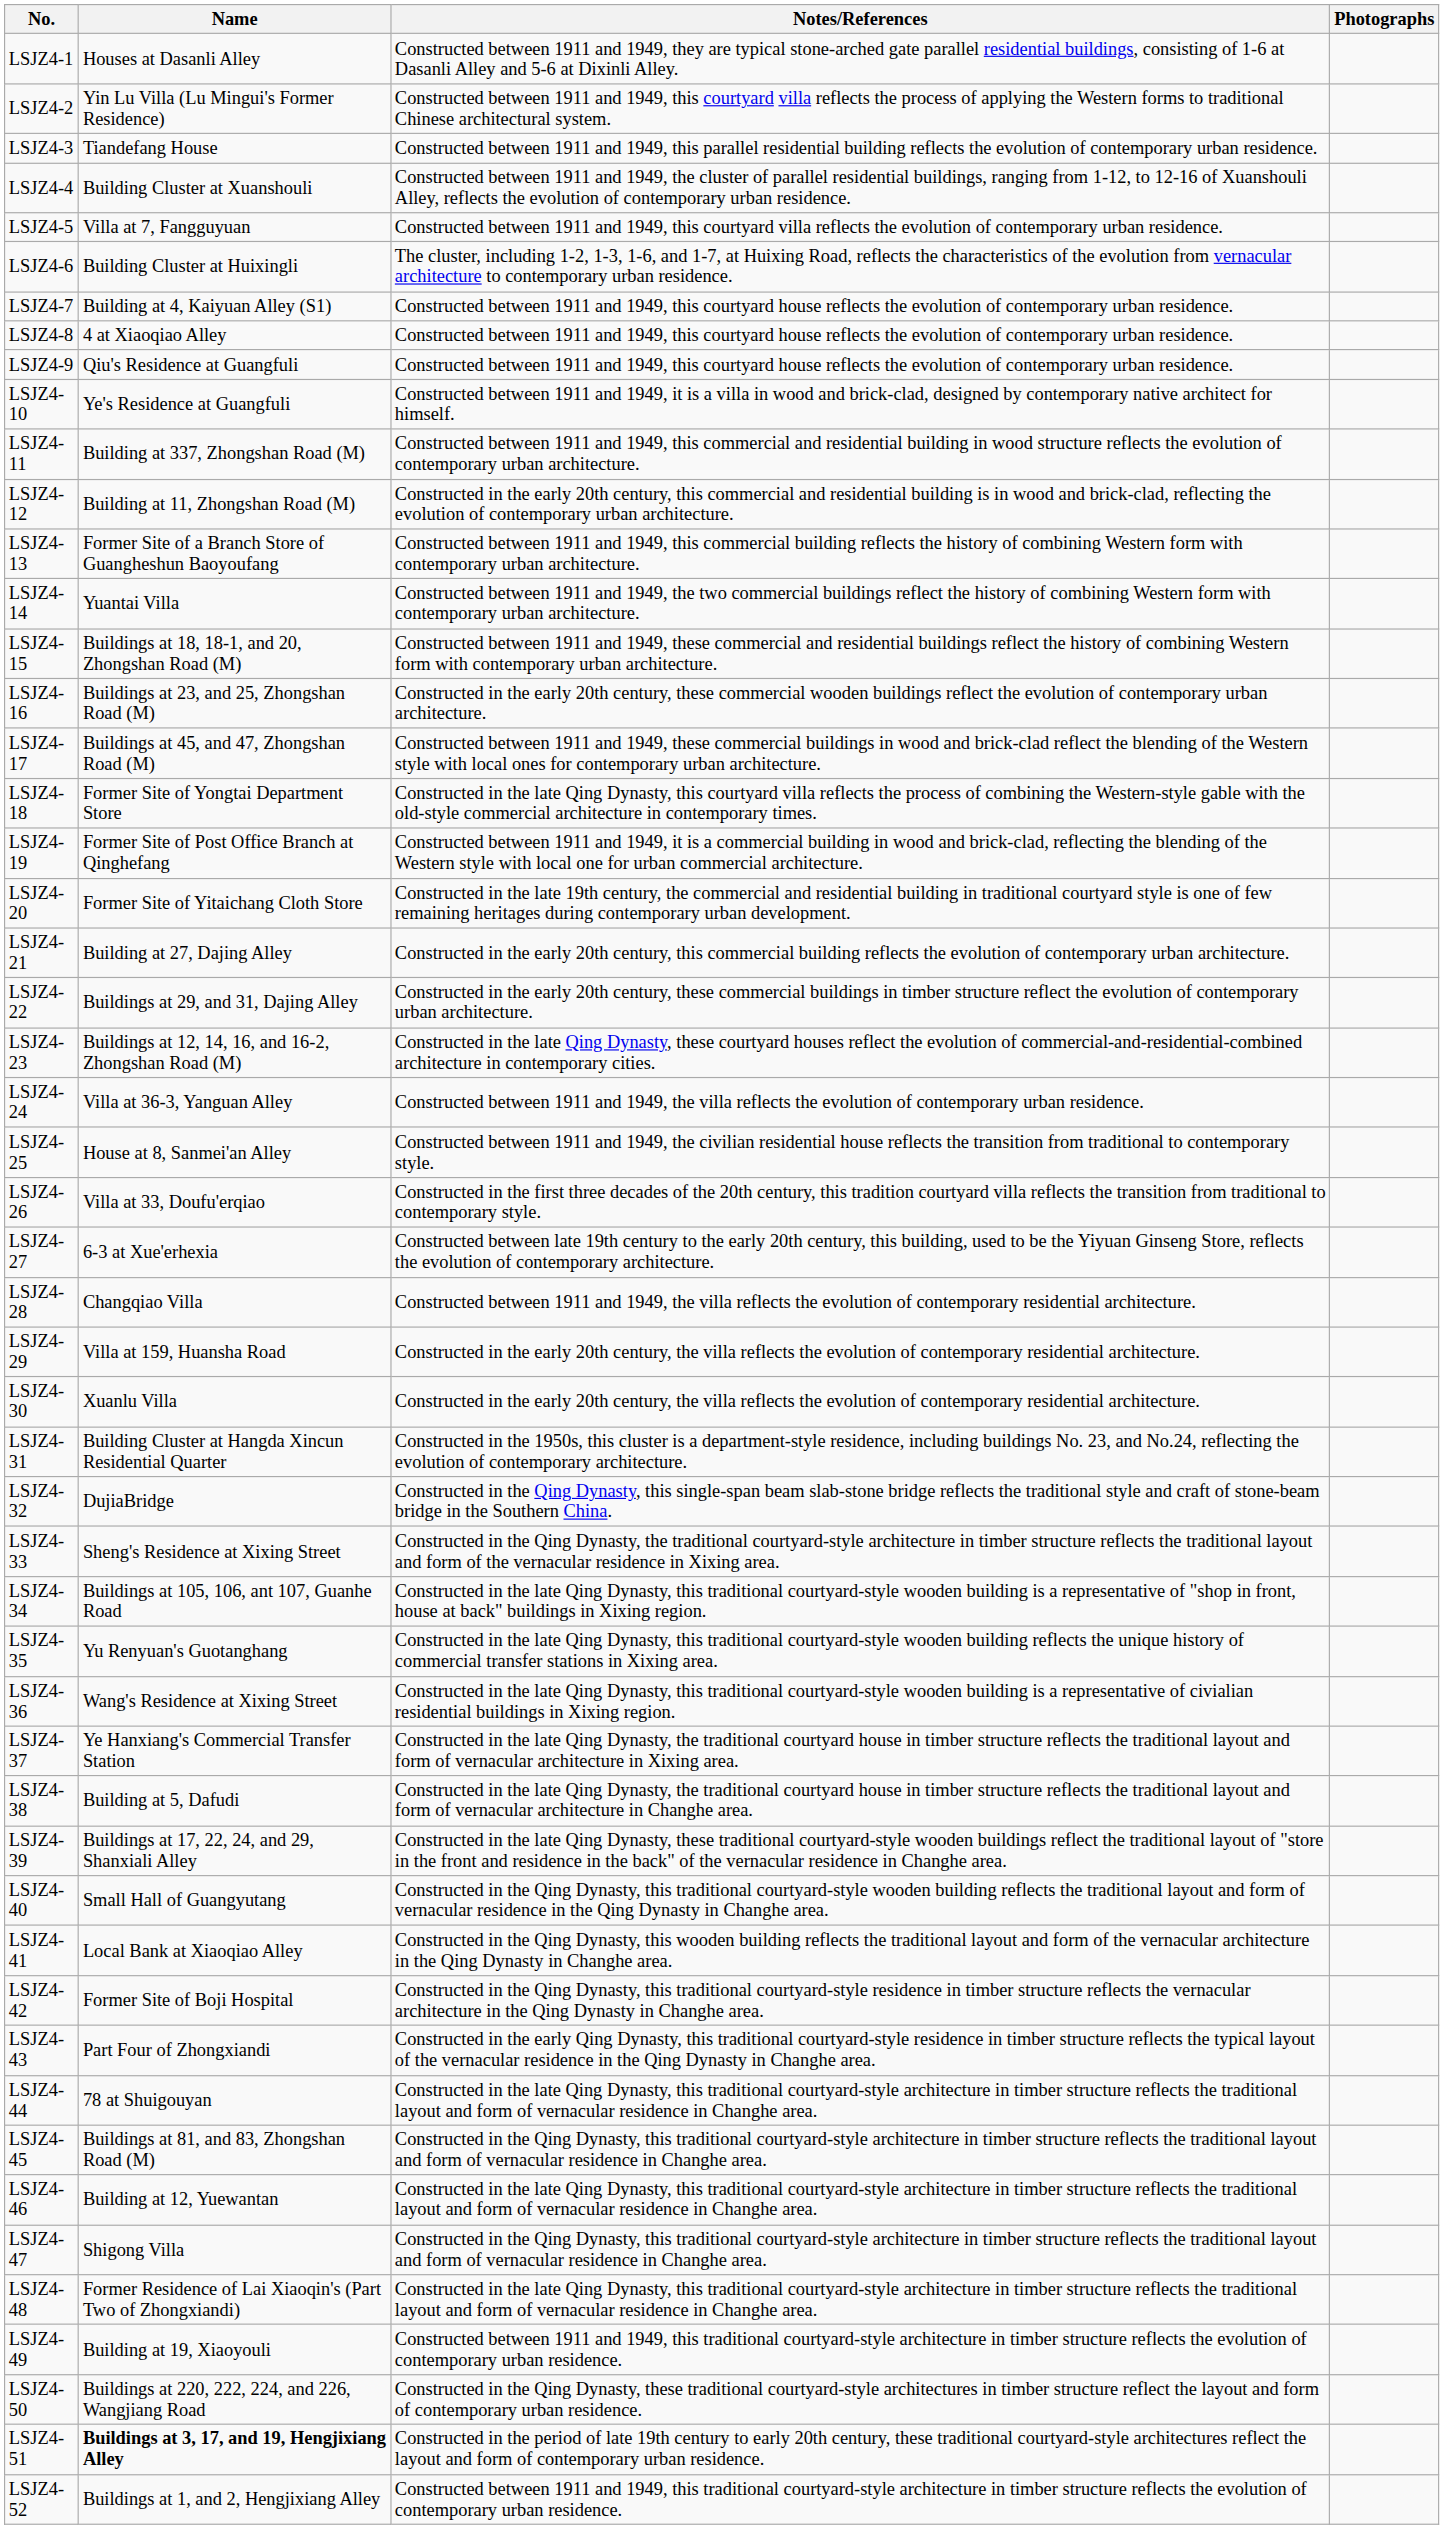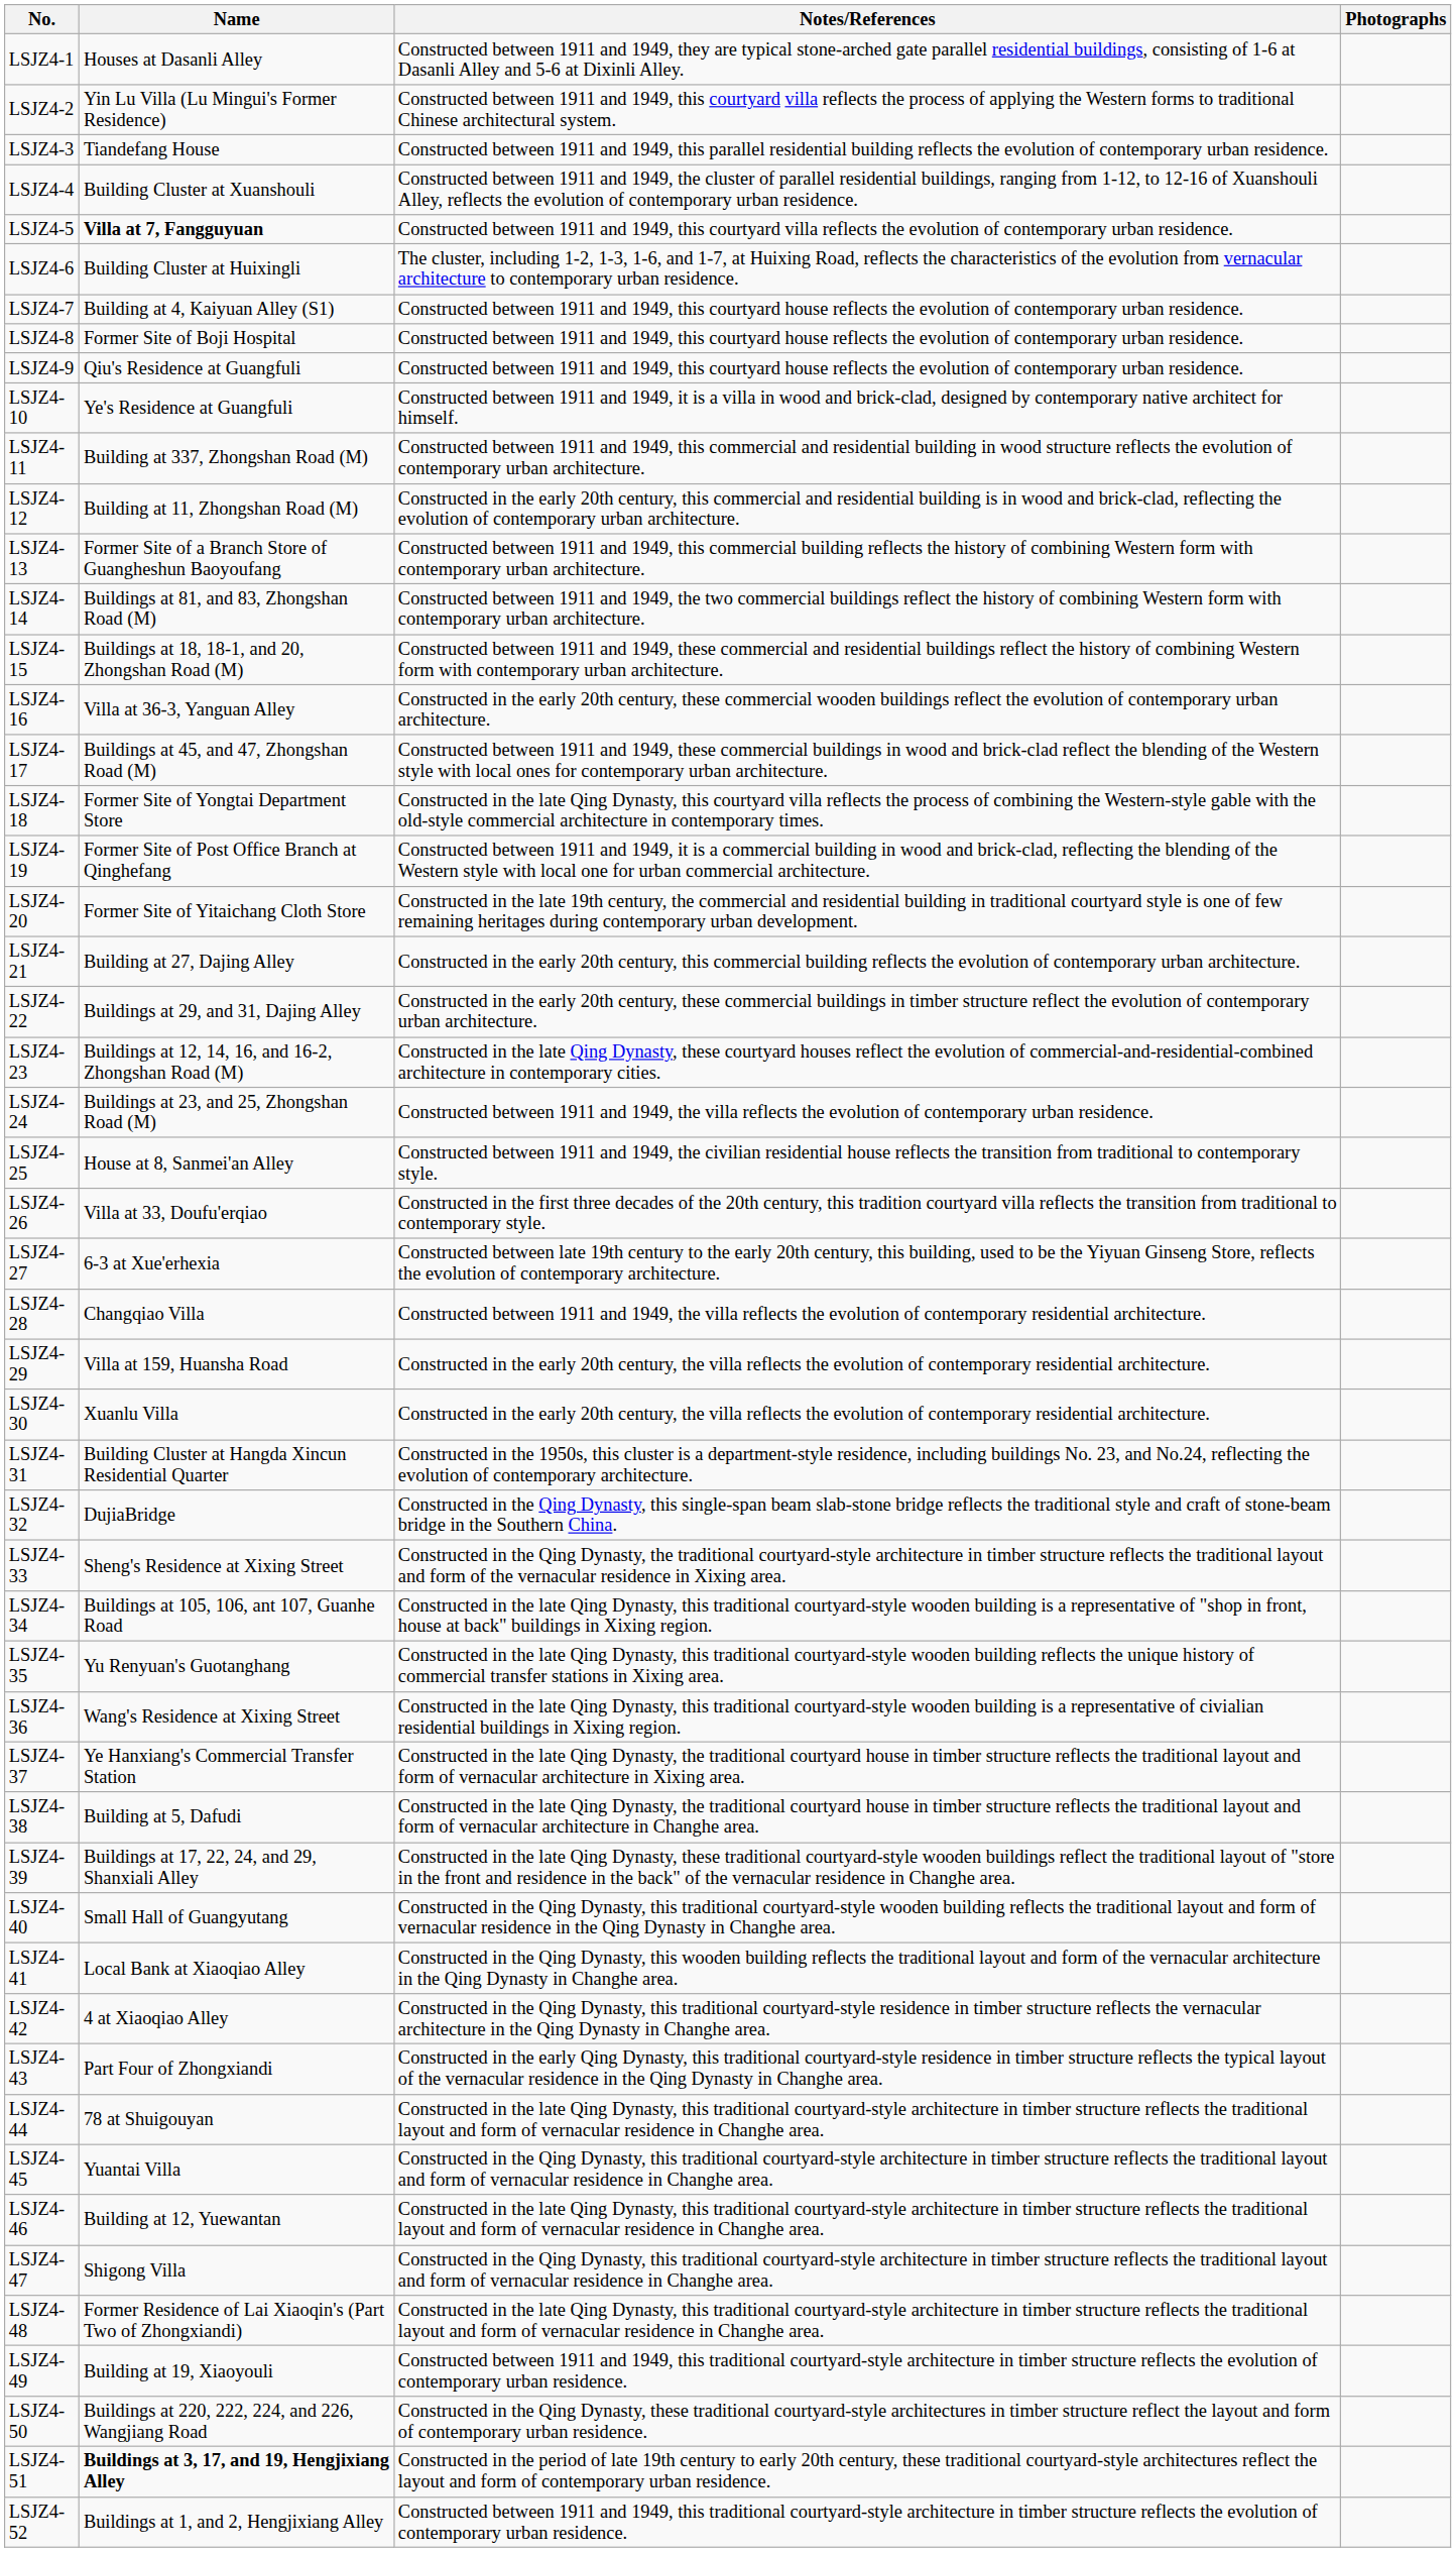LSJZ4-5 | Name: normal -> bold
LSJZ4-8 | Name: 4 at Xiaoqiao Alley -> Former Site of Boji Hospital
LSJZ4-14 | Name: Yuantai Villa -> Buildings at 81, and 83, Zhongshan Road (M)
LSJZ4-16 | Name: Buildings at 23, and 25, Zhongshan Road (M) -> Villa at 36-3, Yanguan Alley
LSJZ4-24 | Name: Villa at 36-3, Yanguan Alley -> Buildings at 23, and 25, Zhongshan Road (M)
LSJZ4-42 | Name: Former Site of Boji Hospital -> 4 at Xiaoqiao Alley
LSJZ4-45 | Name: Buildings at 81, and 83, Zhongshan Road (M) -> Yuantai Villa
